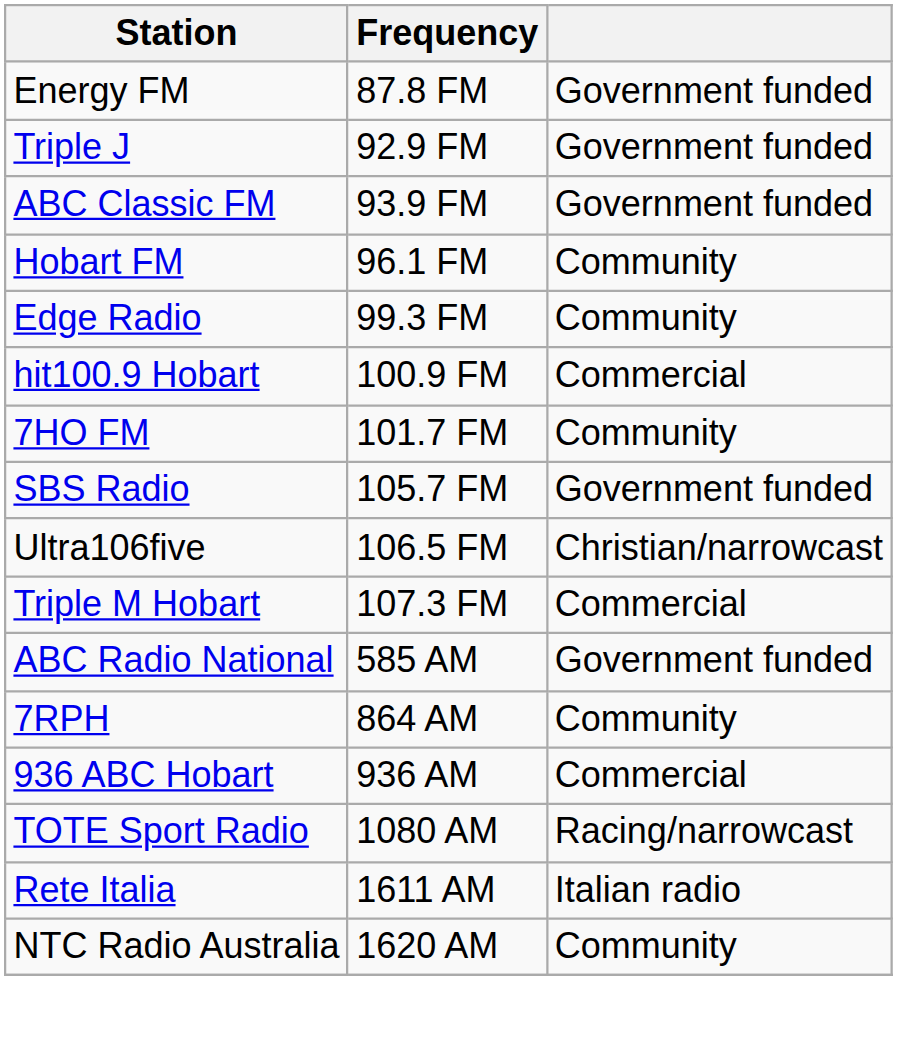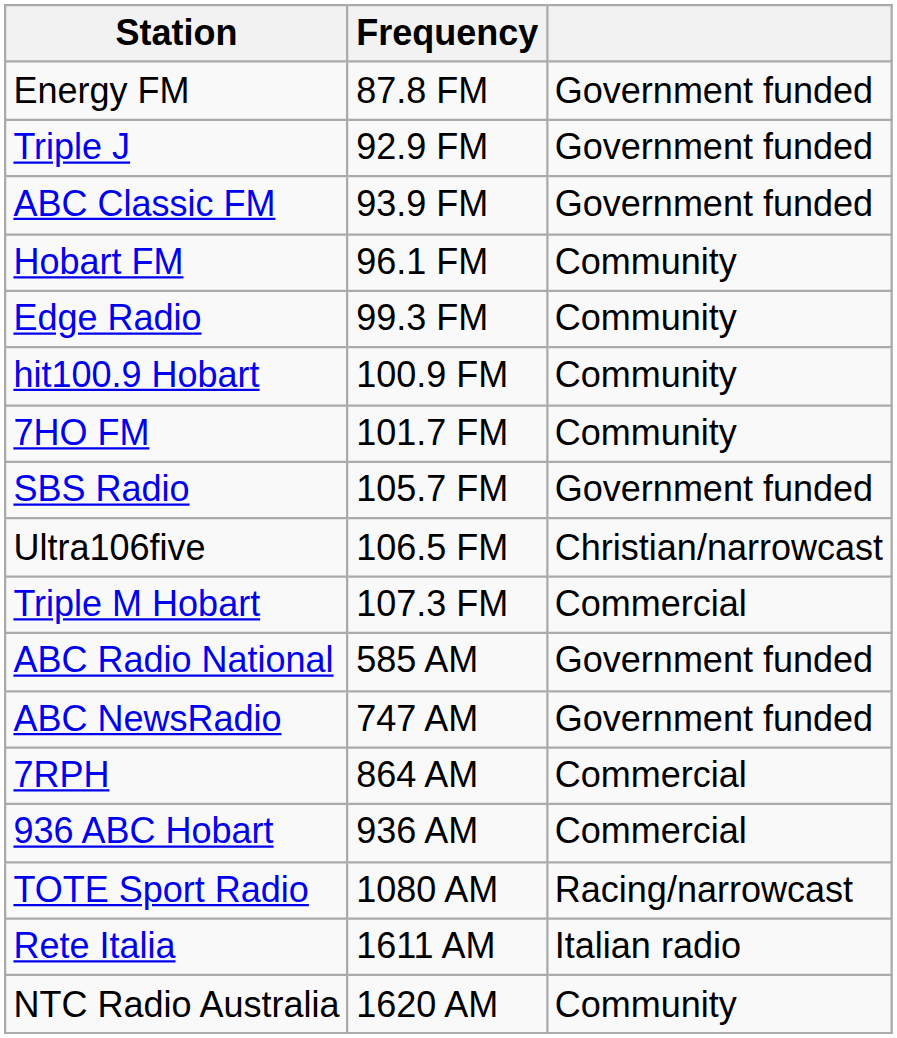hit100.9 Hobart | column 3: Commercial -> Community
+ row: ABC NewsRadio | 747 AM | Government funded
7RPH | column 3: Community -> Commercial
